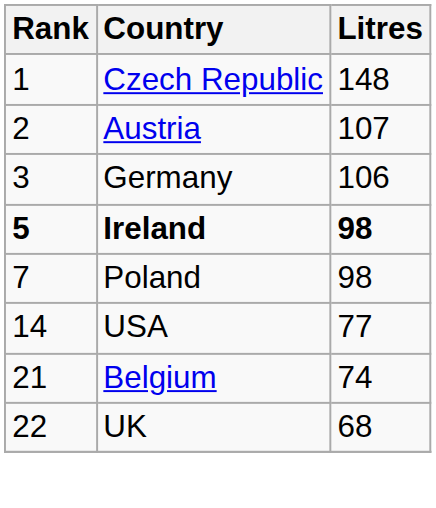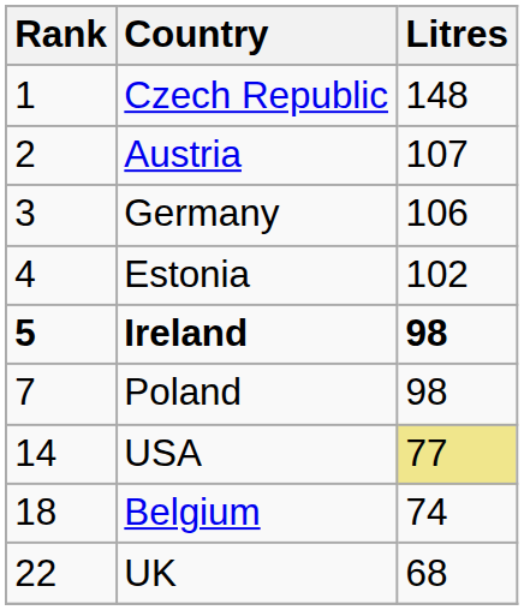+ row: 4 | Estonia | 102
USA | Litres: no background -> khaki background
Belgium | Rank: 21 -> 18
